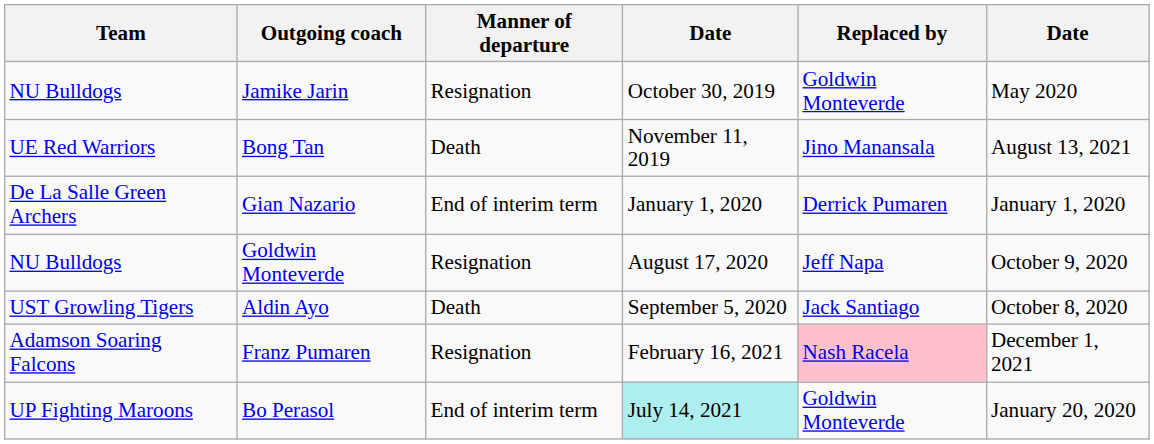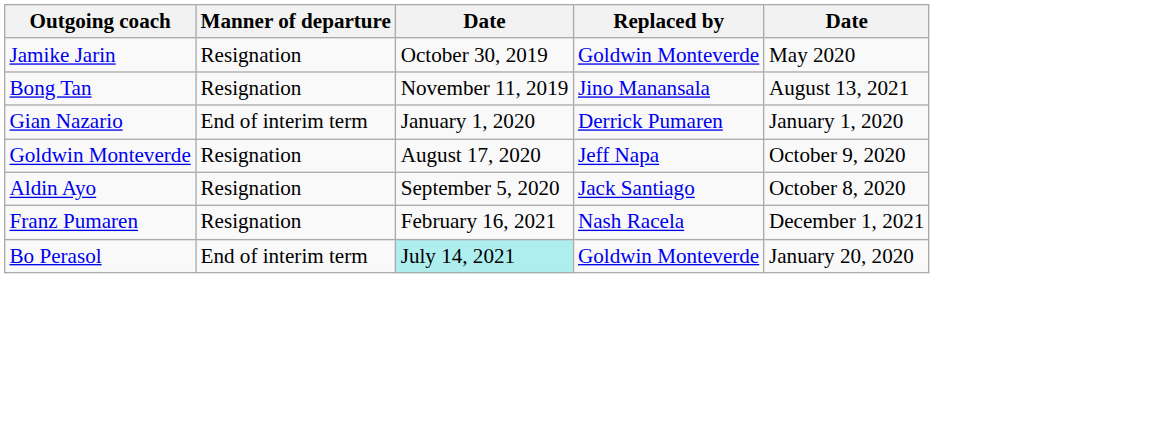- column: Team | NU Bulldogs | UE Red Warriors | De La Salle Green Archers | NU Bulldogs | UST Growling Tigers | Adamson Soaring Falcons | UP Fighting Maroons
Bong Tan | Manner of departure: Death -> Resignation
Aldin Ayo | Manner of departure: Death -> Resignation
Franz Pumaren | Replaced by: pink background -> no background
